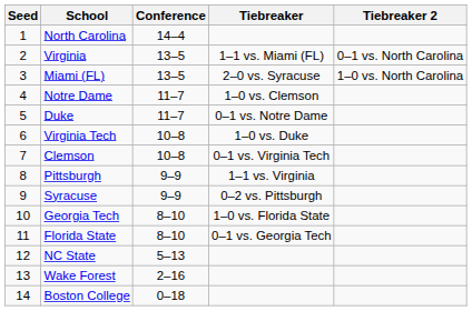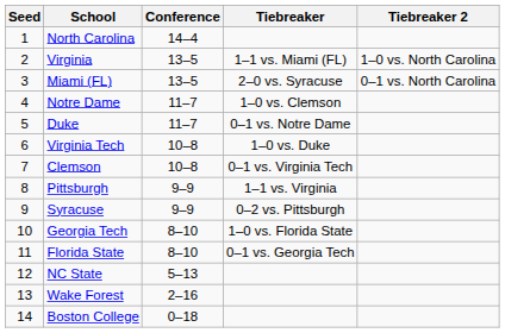Virginia | Tiebreaker 2: 0–1 vs. North Carolina -> 1–0 vs. North Carolina
Miami (FL) | Tiebreaker 2: 1–0 vs. North Carolina -> 0–1 vs. North Carolina
